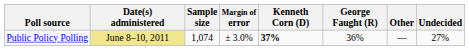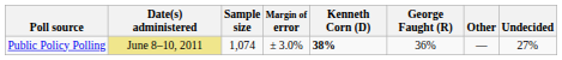Public Policy Polling | Kenneth Corn (D): 37% -> 38%
